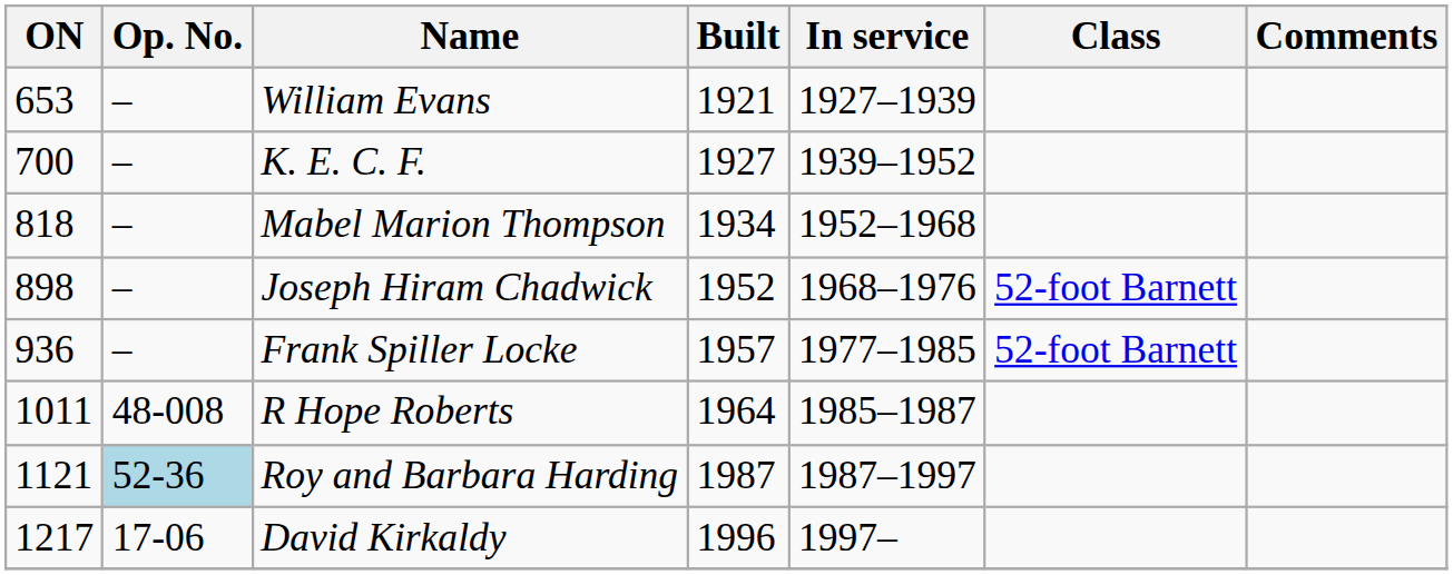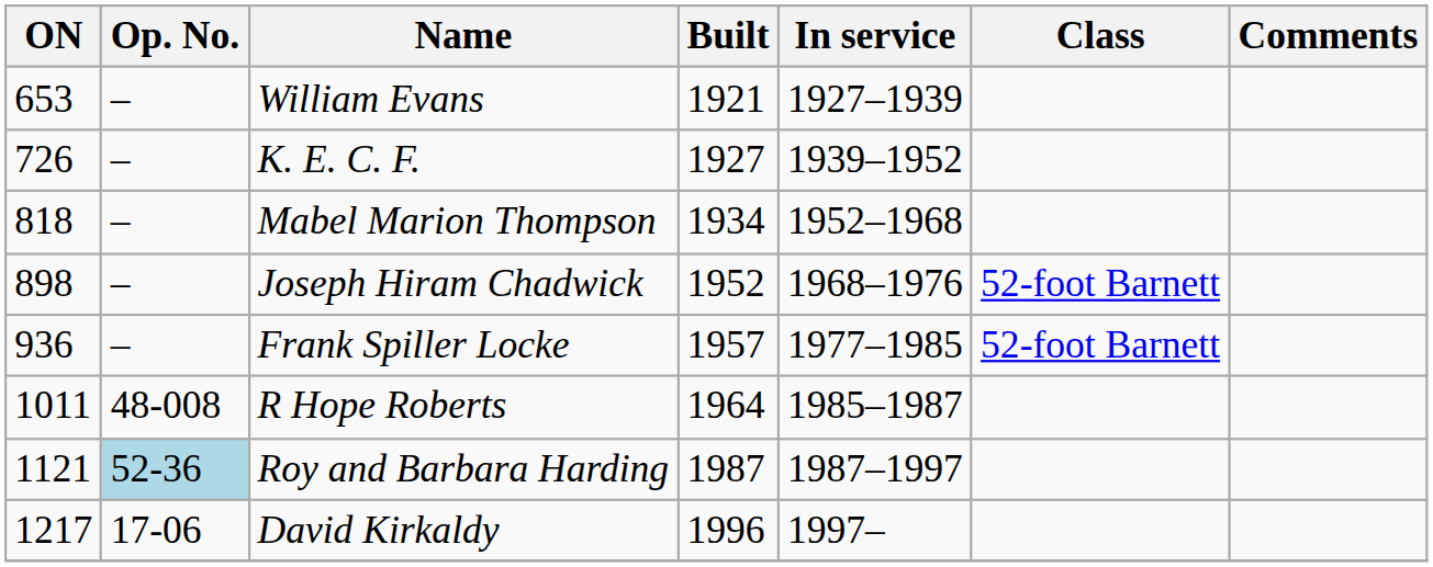K. E. C. F. | ON: 700 -> 726
